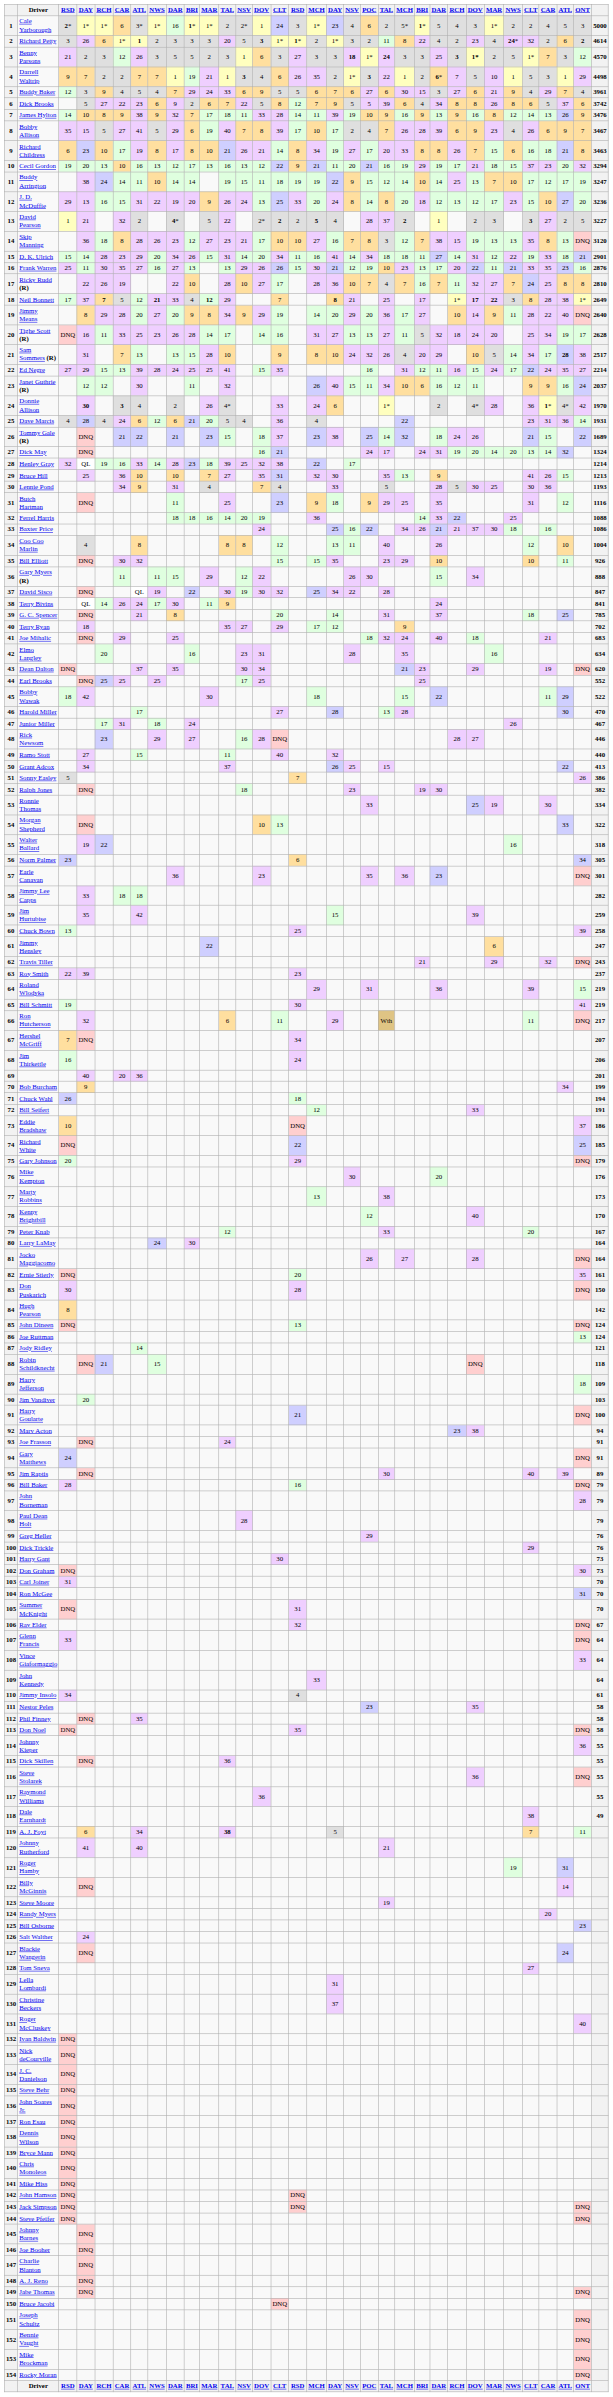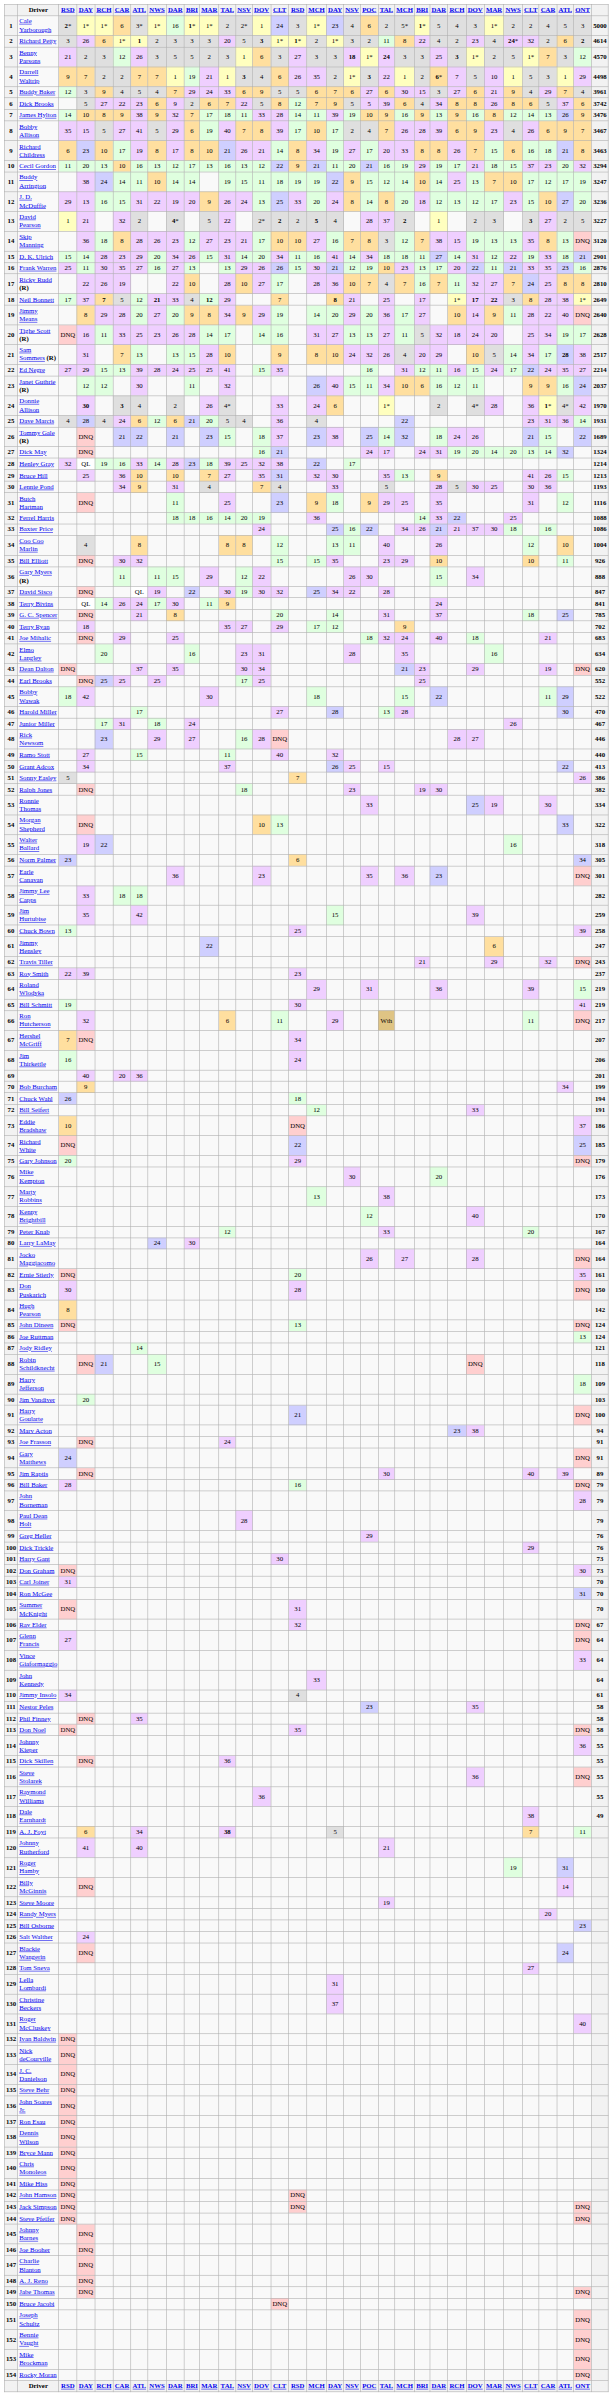Benny Parsons | column 26: bold -> normal
Cecil Gordon | column 3: 19 -> 11
Glenn Francis | column 3: 33 -> 27
